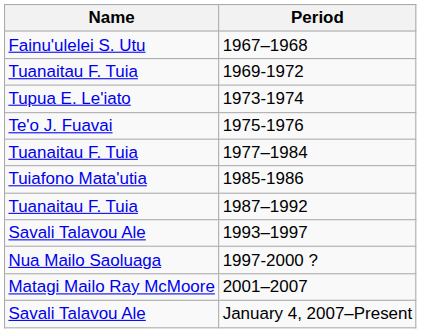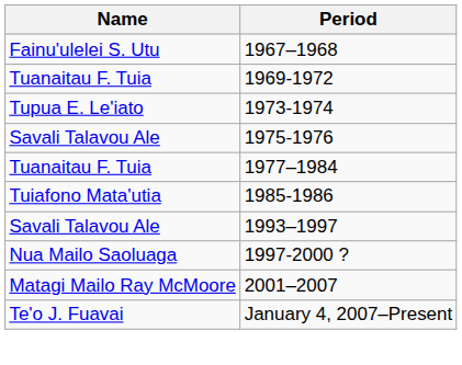1975-1976 | Name: Te'o J. Fuavai -> Savali Talavou Ale
- row: Tuanaitau F. Tuia | 1987–1992
January 4, 2007–Present | Name: Savali Talavou Ale -> Te'o J. Fuavai
